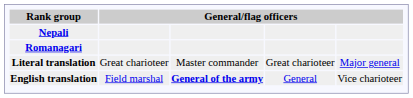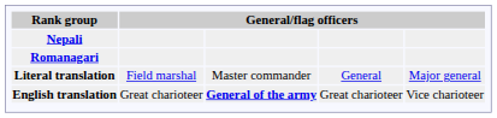Literal translation | column 2: Great charioteer -> Field marshal
Literal translation | column 4: Great charioteer -> General
English translation | column 2: Field marshal -> Great charioteer
English translation | column 4: General -> Great charioteer
